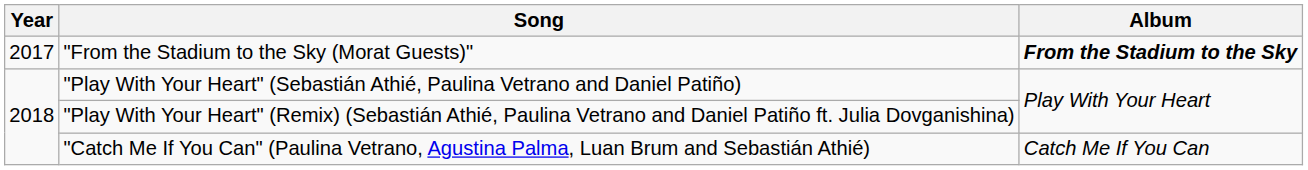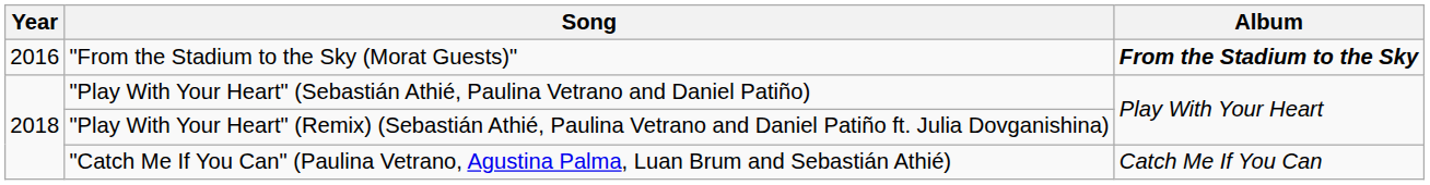"From the Stadium to the Sky (Morat Guests)" | Year: 2017 -> 2016
